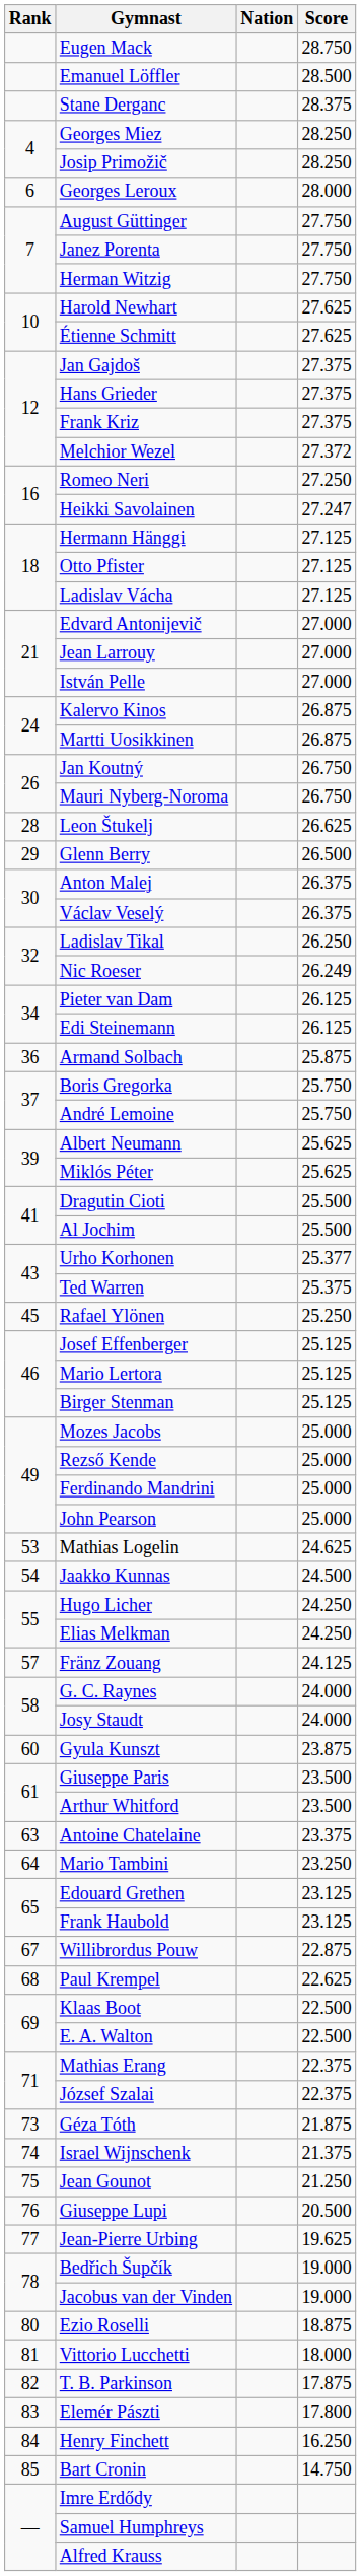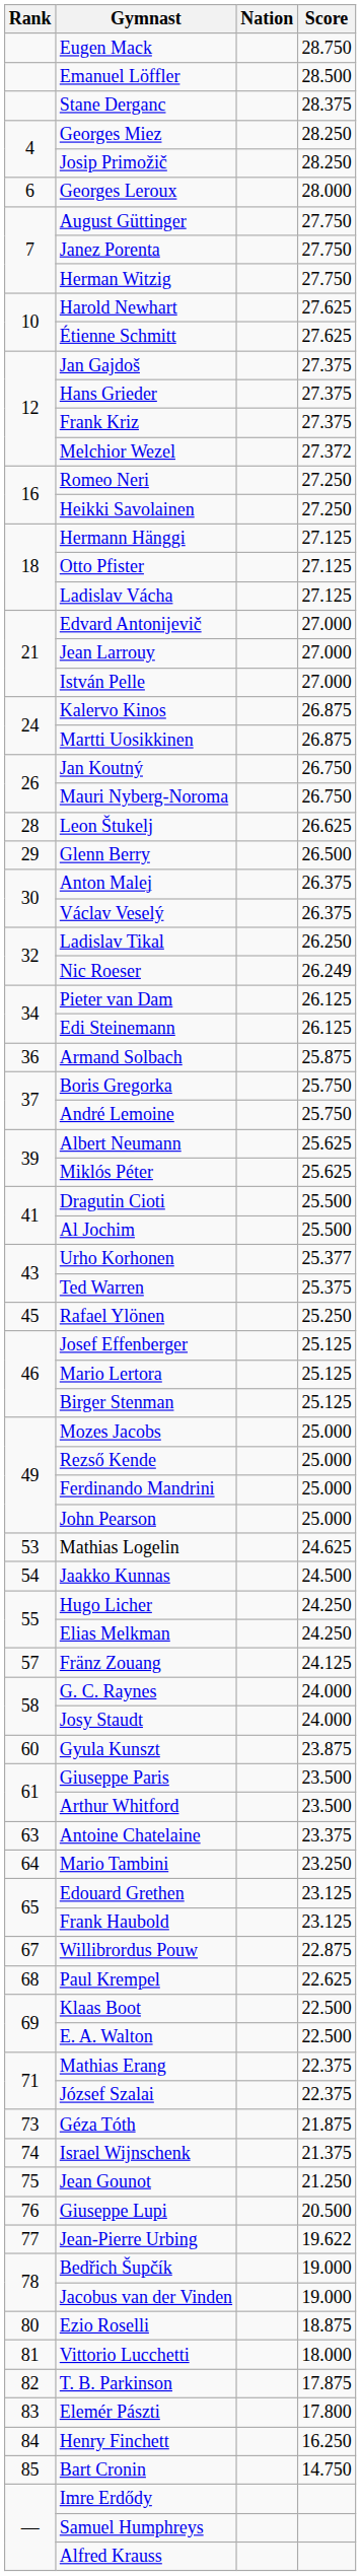Heikki Savolainen | Score: 27.247 -> 27.250
Jean-Pierre Urbing | Score: 19.625 -> 19.622
